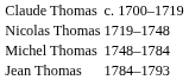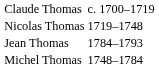rows swapped: Michel Thomas <-> Jean Thomas
